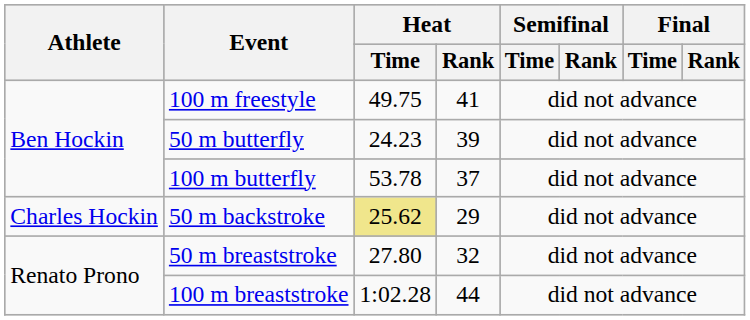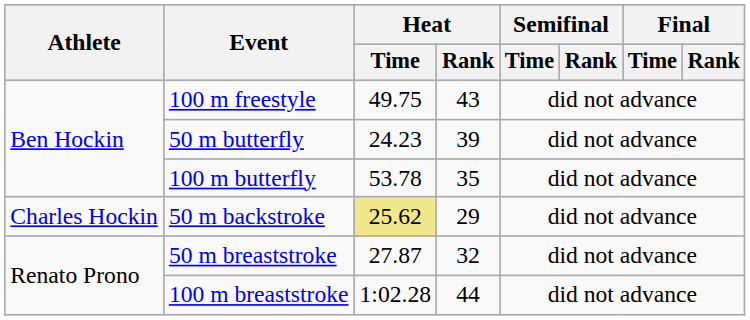100 m freestyle | Heat / Rank: 41 -> 43
100 m butterfly | Heat / Rank: 37 -> 35
50 m breaststroke | Heat / Time: 27.80 -> 27.87
